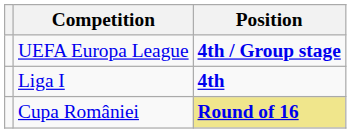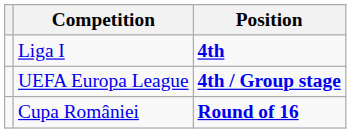rows swapped: UEFA Europa League <-> Liga I
Cupa României | Position: khaki background -> no background
